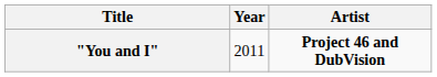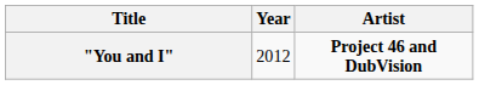"You and I" | Year: 2011 -> 2012
